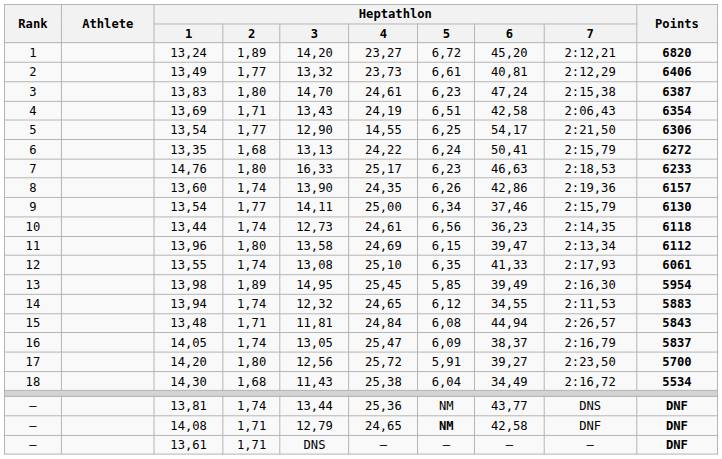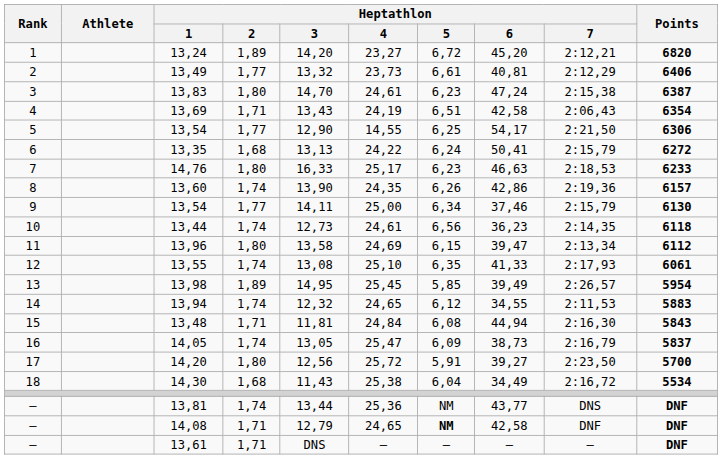13,98 | Heptathlon / 7: 2:16,30 -> 2:26,57
13,48 | Heptathlon / 7: 2:26,57 -> 2:16,30
14,05 | Heptathlon / 6: 38,37 -> 38,73
